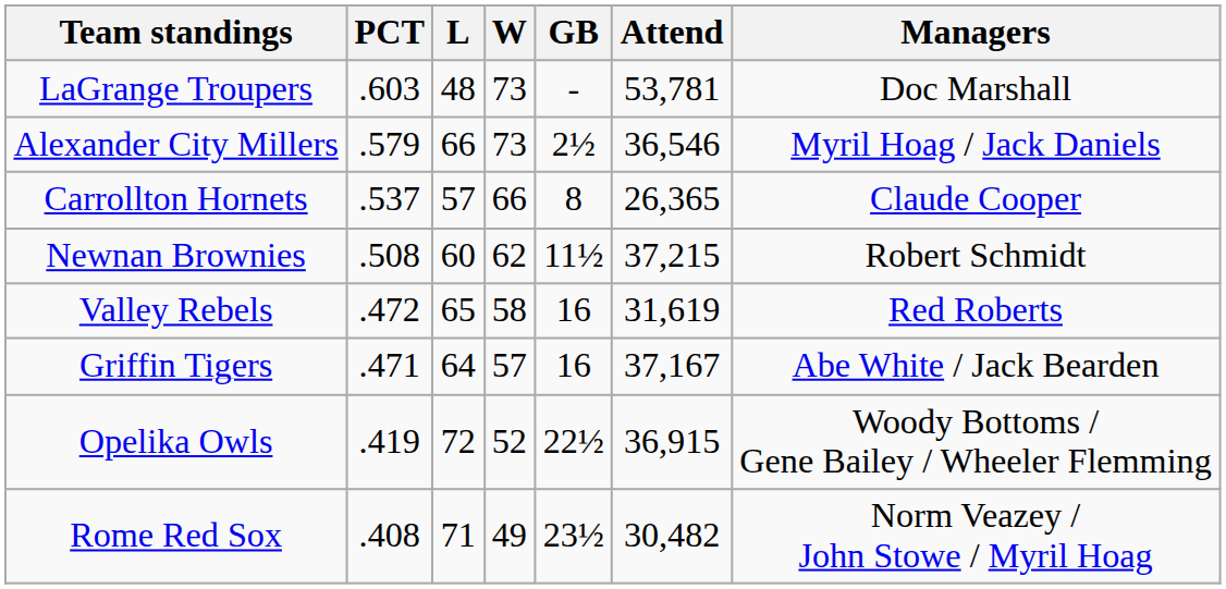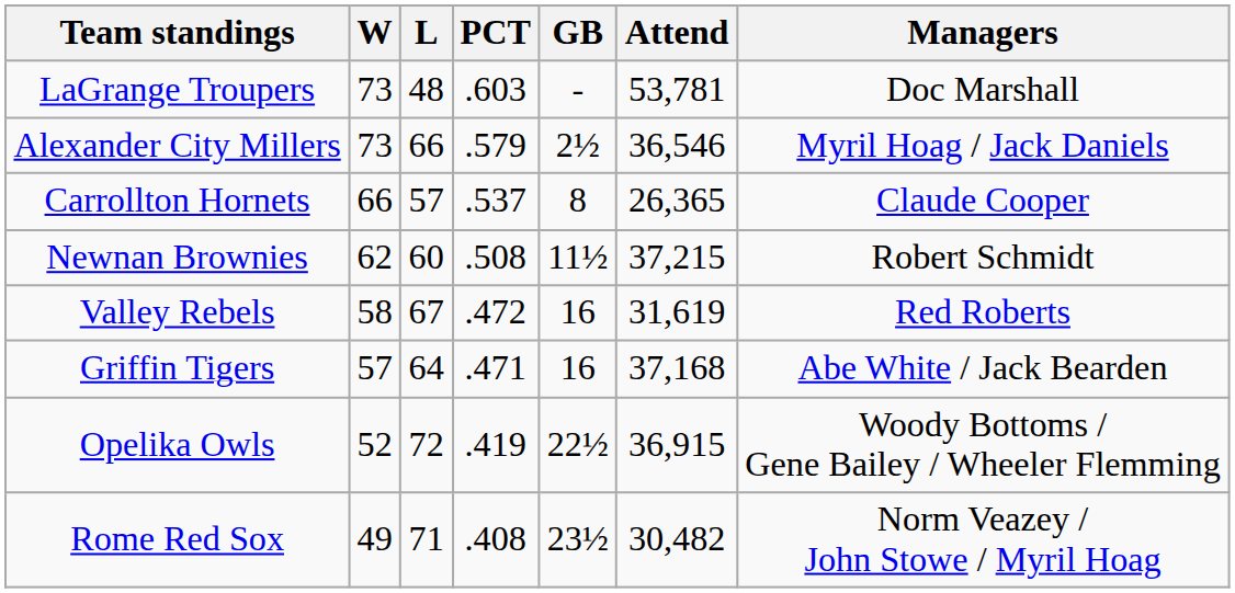columns swapped: W <-> PCT
Valley Rebels | L: 65 -> 67
Griffin Tigers | Attend: 37,167 -> 37,168
